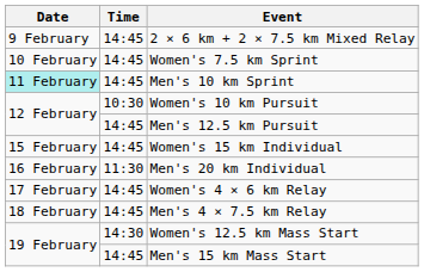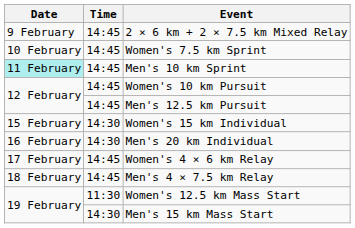Women's 10 km Pursuit | Time: 10:30 -> 14:45
Women's 15 km Individual | Time: 14:45 -> 14:30
Men's 20 km Individual | Time: 11:30 -> 14:30
Women's 12.5 km Mass Start | Time: 14:30 -> 11:30
Men's 15 km Mass Start | Time: 14:45 -> 14:30
